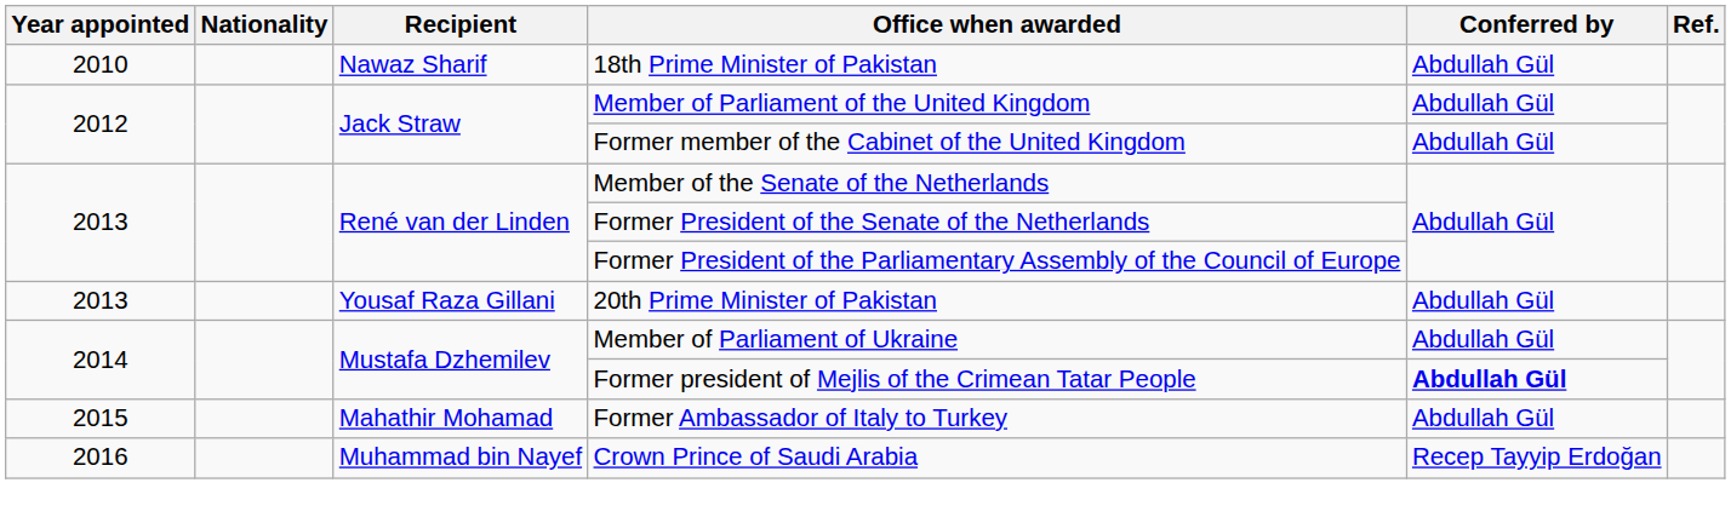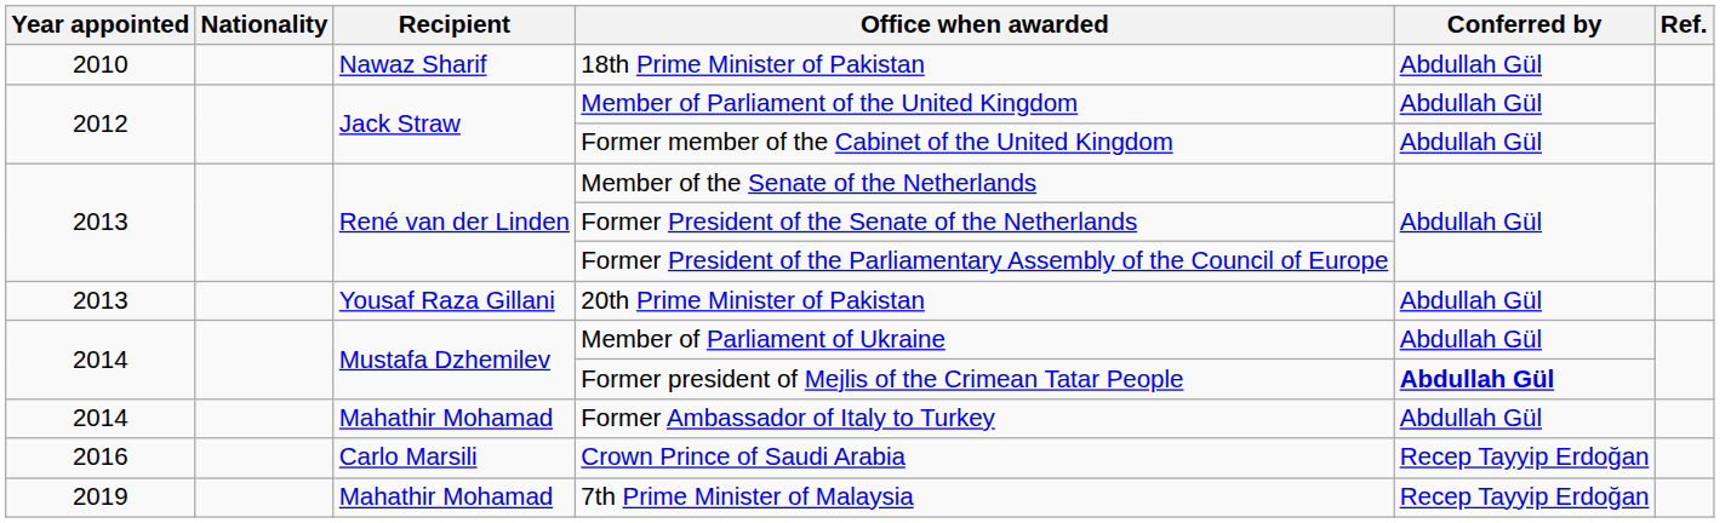Former Ambassador of Italy to Turkey | Year appointed: 2015 -> 2014
Crown Prince of Saudi Arabia | Recipient: Muhammad bin Nayef -> Carlo Marsili
+ row: 2019 | Mahathir Mohamad | 7th Prime Minister of Malaysia | Recep Tayyip Erdoğan
